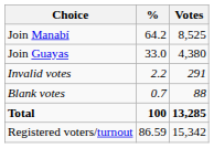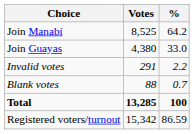columns swapped: Votes <-> %
